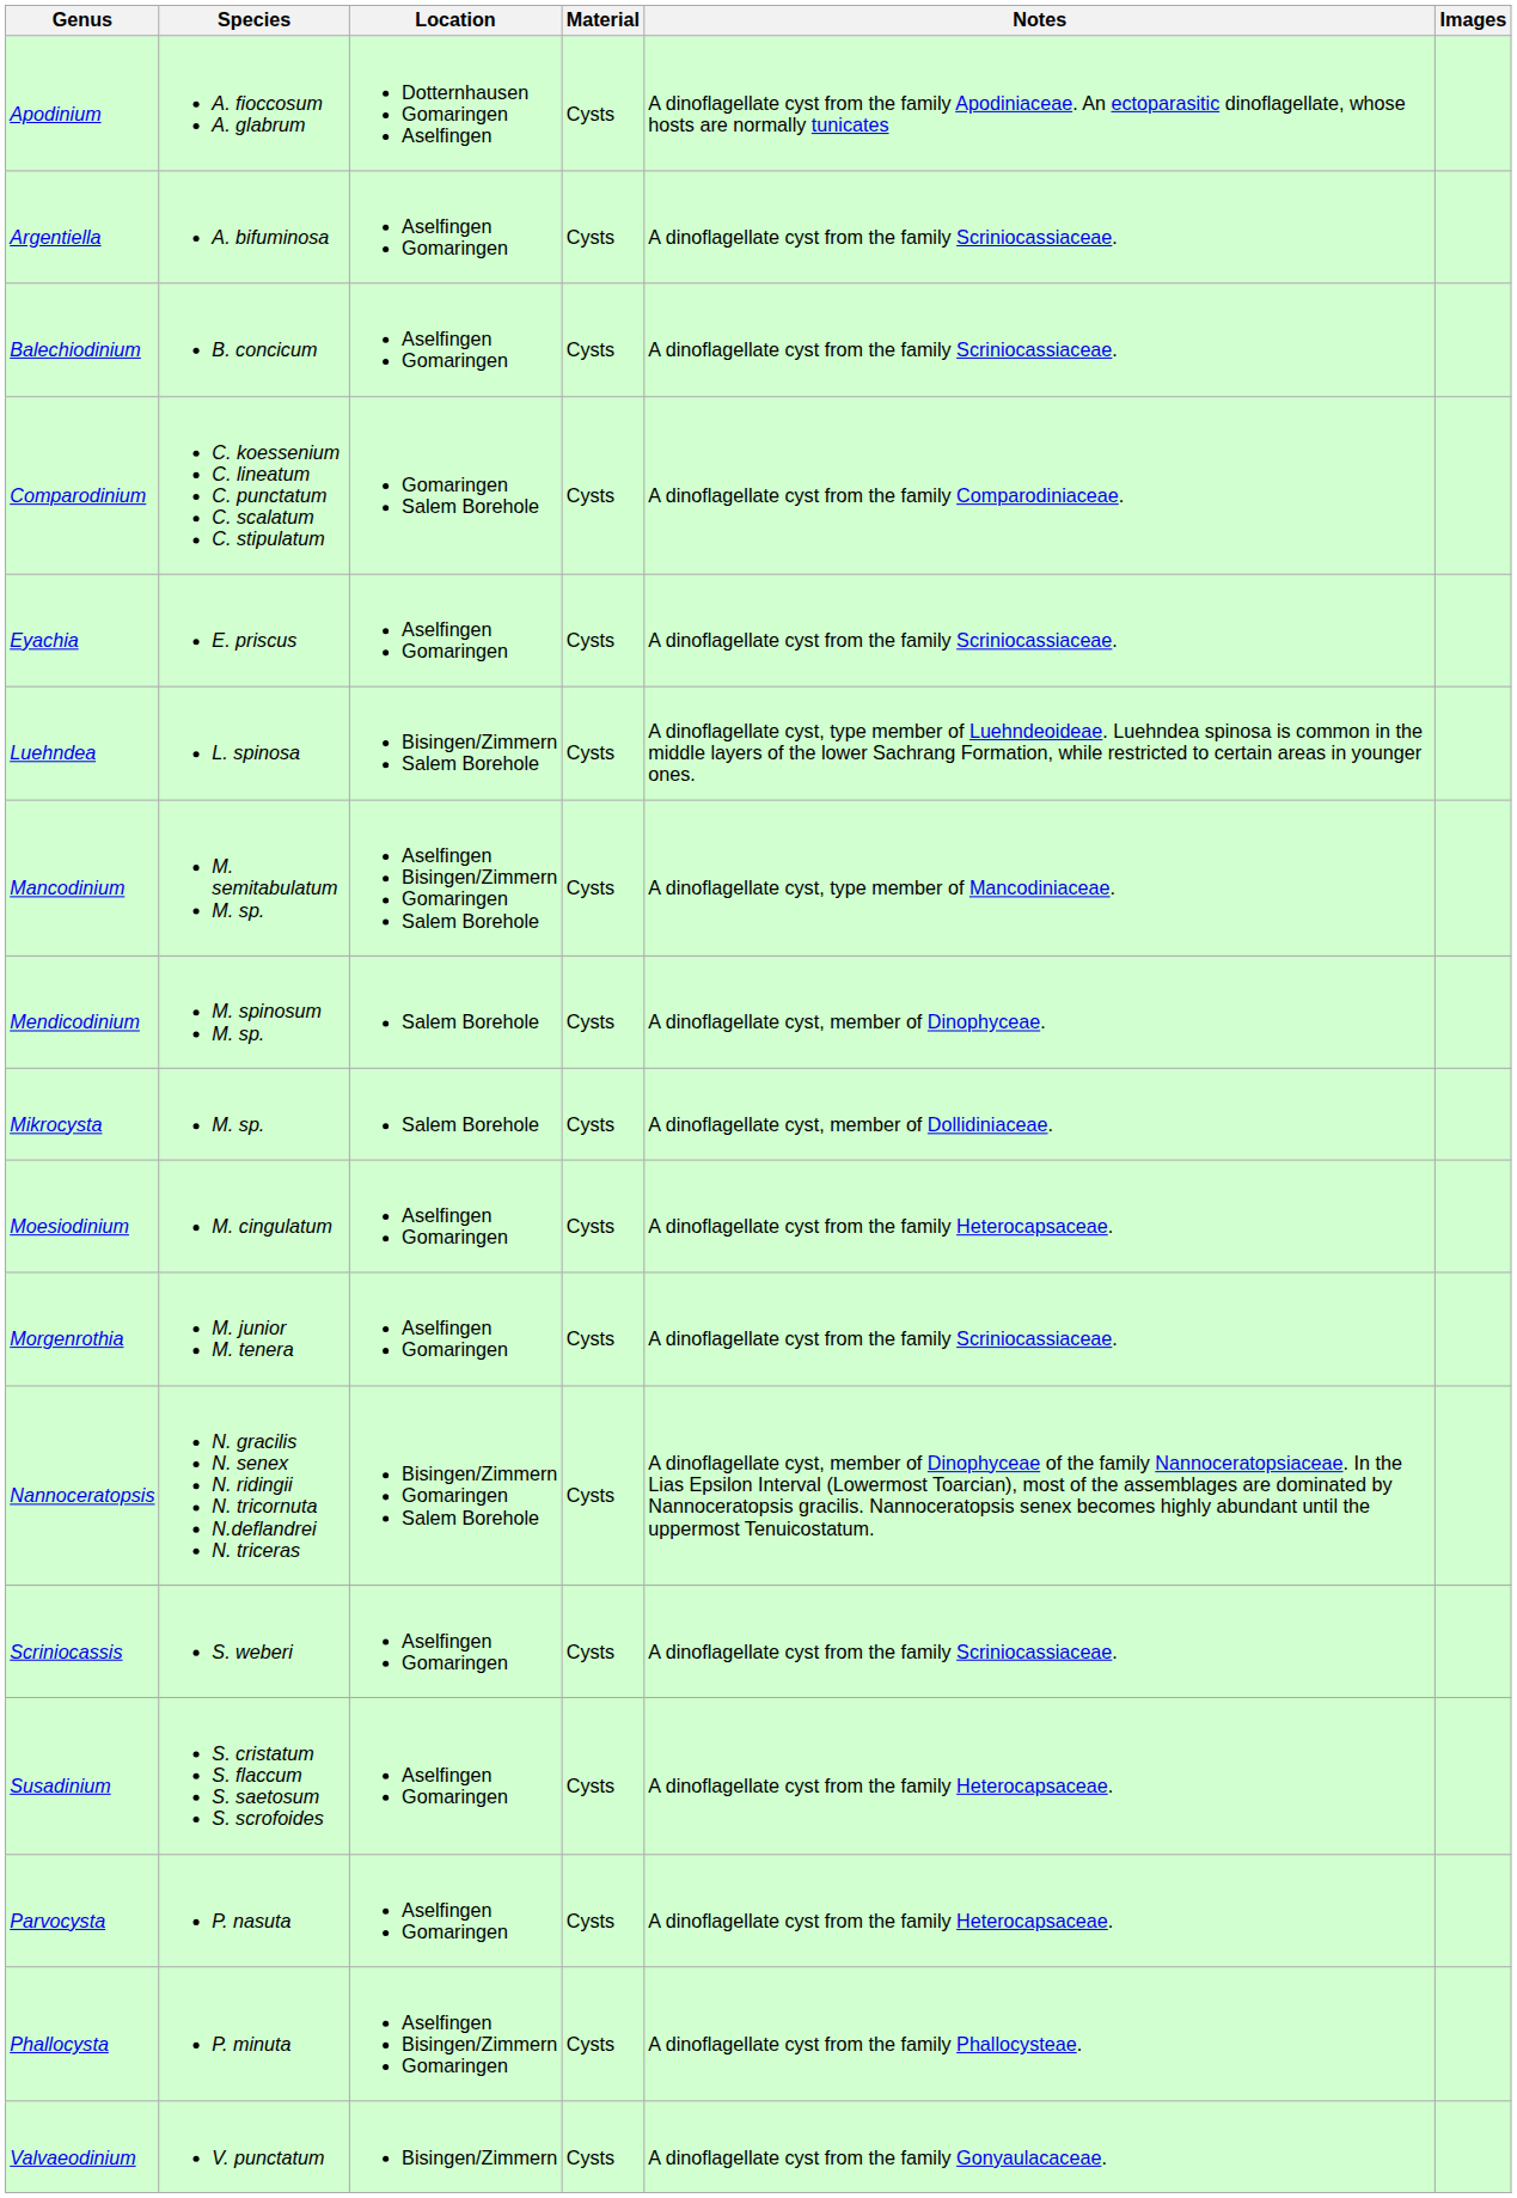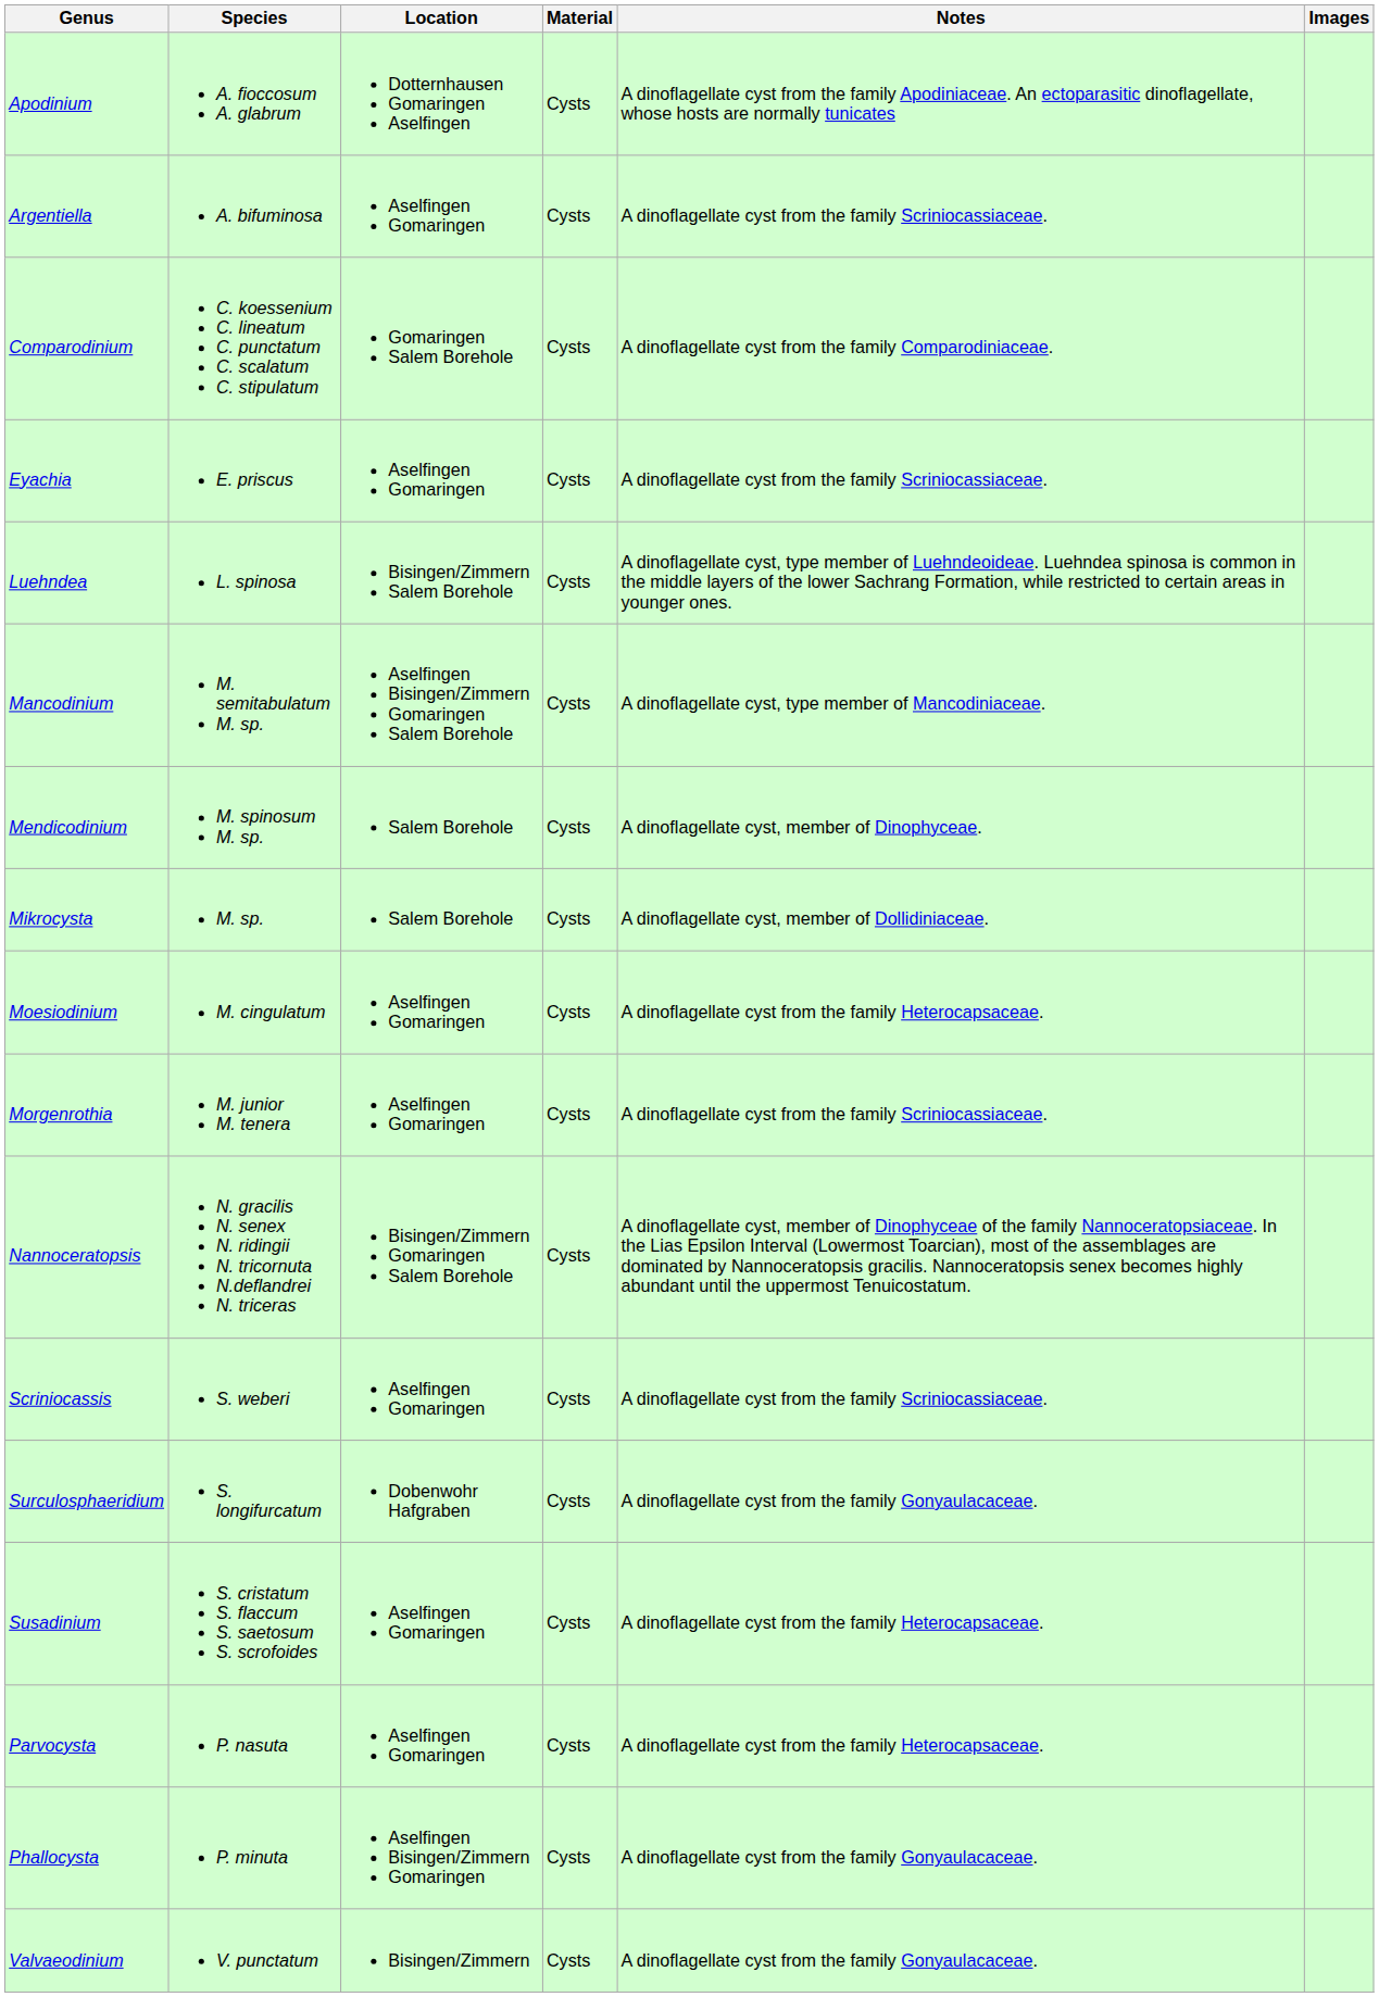- row: Balechiodinium | B. concicum | Aselfingen Gomaringen | Cysts | A dinoflagellate cyst from the family Scriniocassiaceae.
+ row: Surculosphaeridium | S. longifurcatum | Dobenwohr Hafgraben | Cysts | A dinoflagellate cyst from the family Gonyaulacaceae.
Phallocysta | Notes: A dinoflagellate cyst from the family Phallocysteae. -> A dinoflagellate cyst from the family Gonyaulacaceae.
